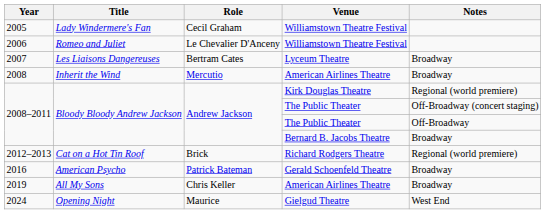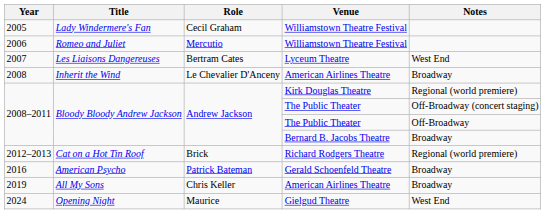2006 | Role: Le Chevalier D'Anceny -> Mercutio
2007 | Notes: Broadway -> West End
2008 | Role: Mercutio -> Le Chevalier D'Anceny
